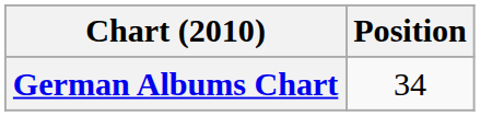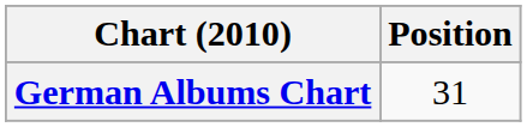German Albums Chart | Position: 34 -> 31
